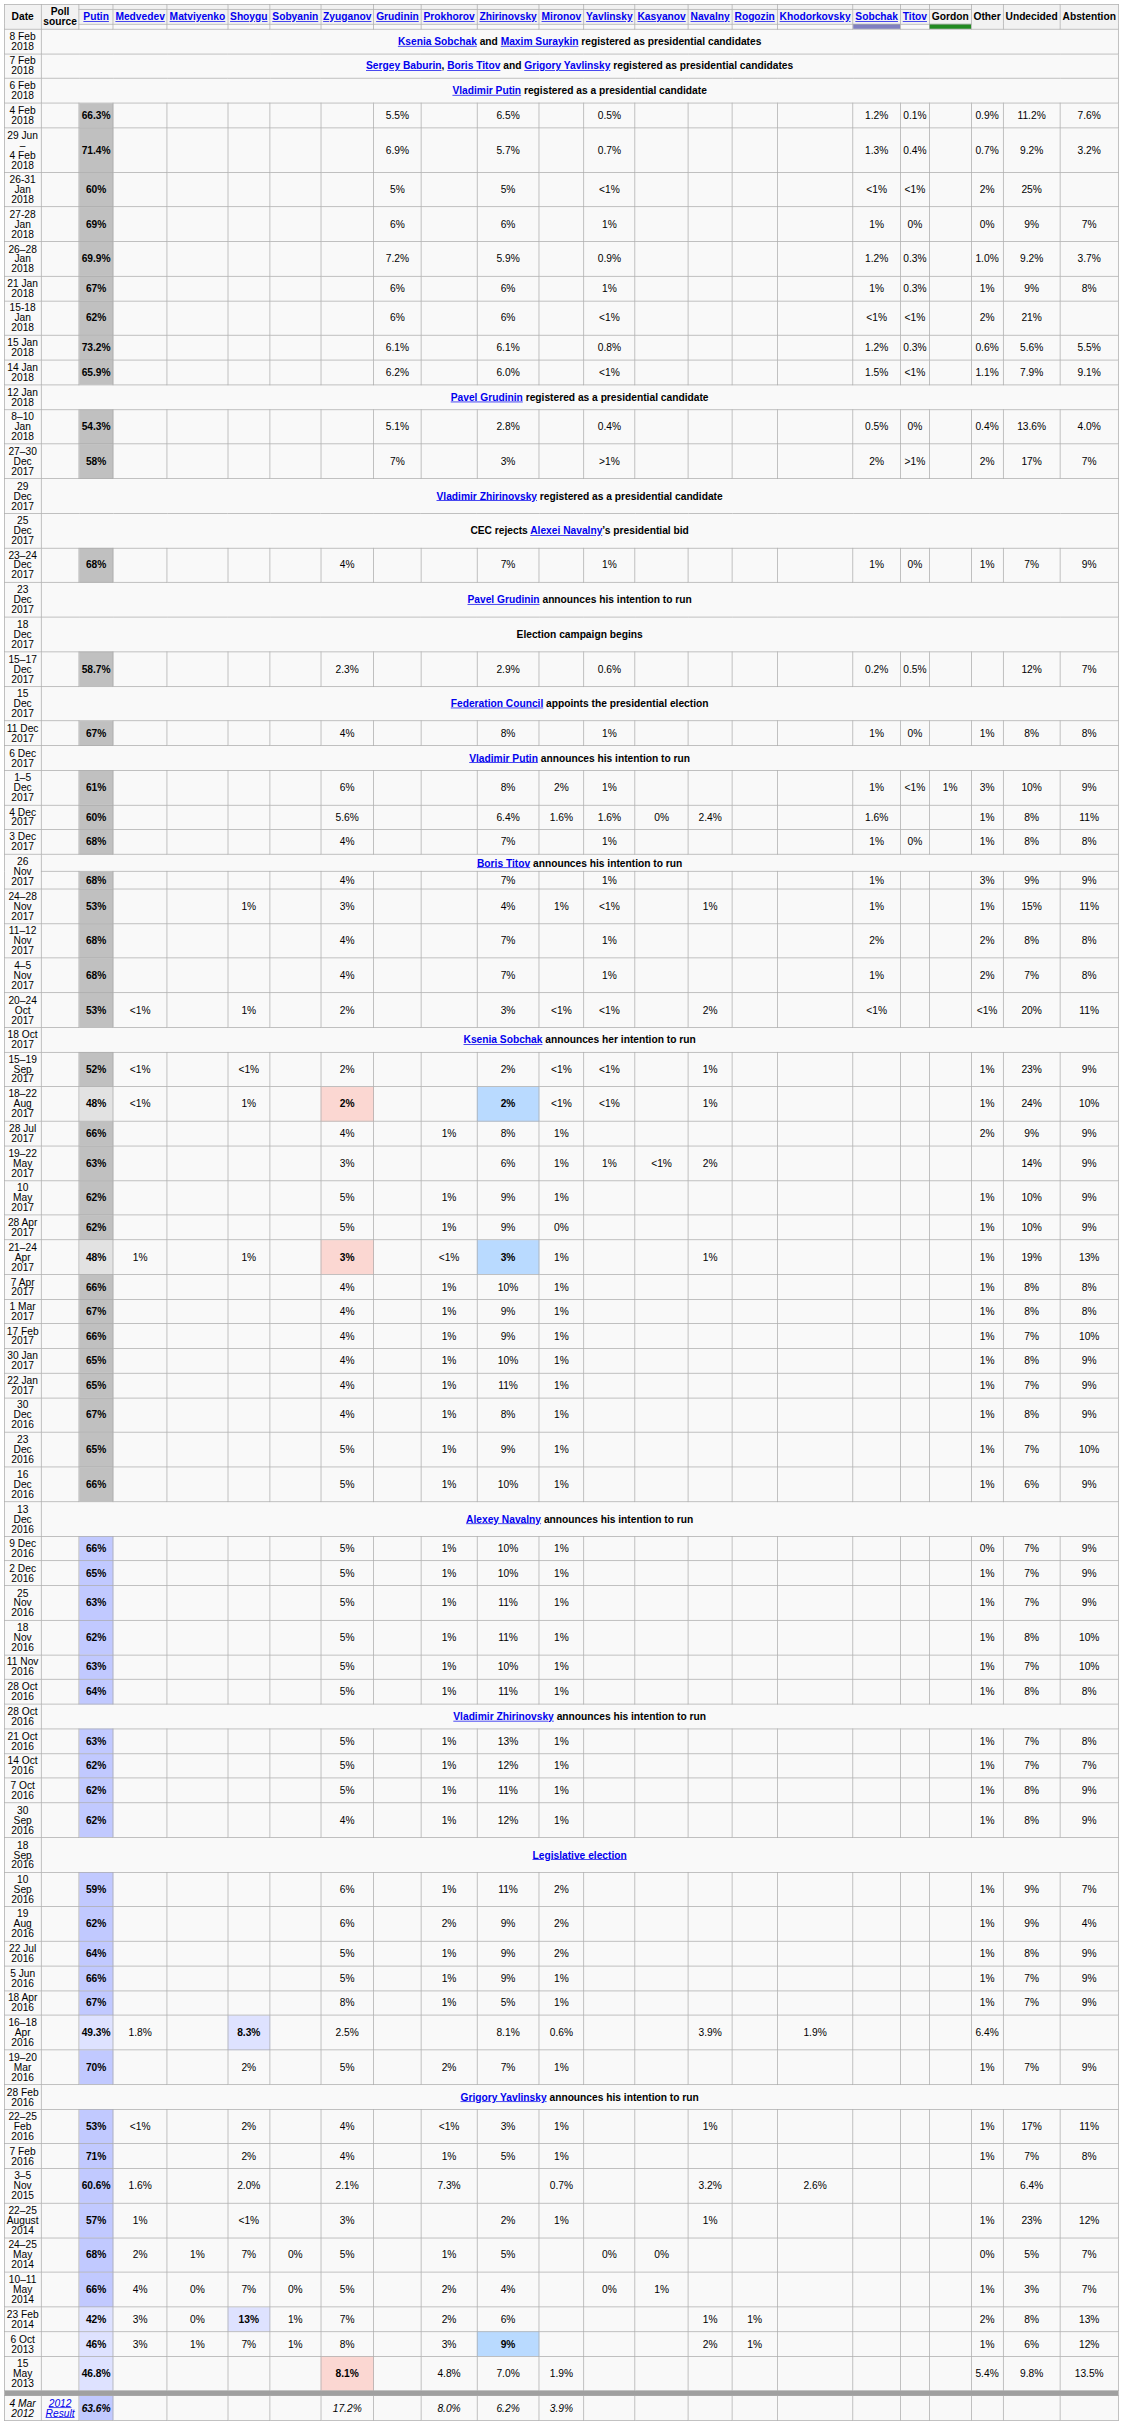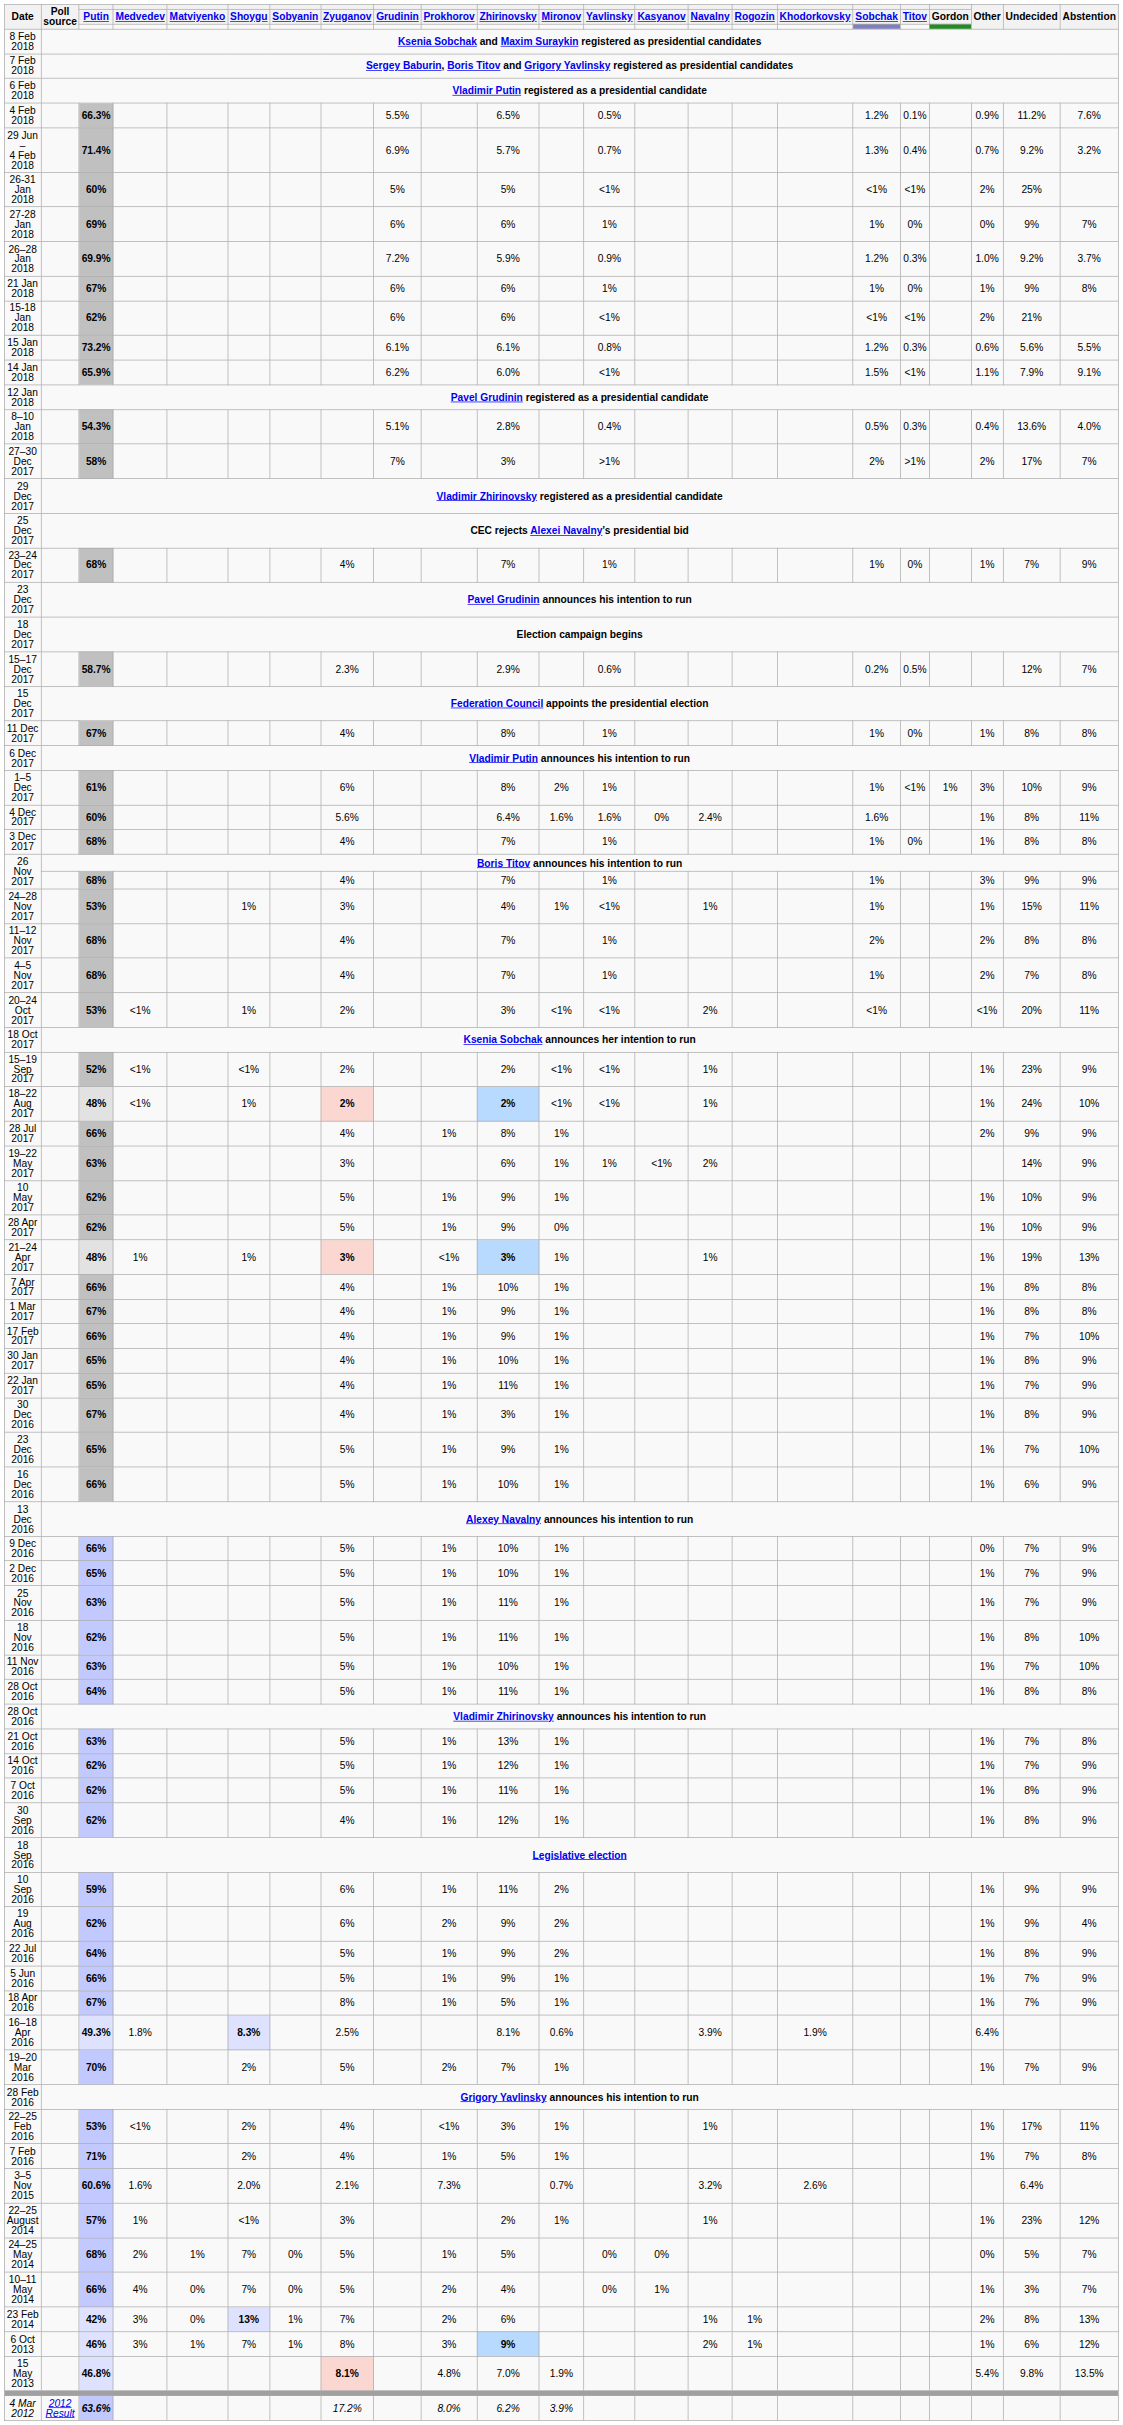21 Jan 2018 | Titov: 0.3% -> 0%
8–10 Jan 2018 | Titov: 0% -> 0.3%
30 Dec 2016 | Zhirinovsky: 8% -> 3%
14 Oct 2016 | Abstention: 7% -> 9%
10 Sep 2016 | Abstention: 7% -> 9%
